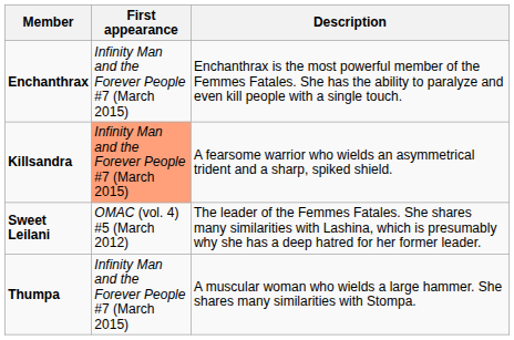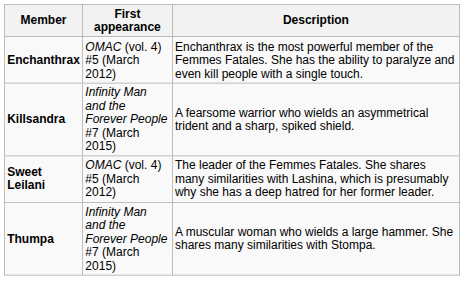Enchanthrax | First appearance: Infinity Man and the Forever People #7 (March 2015) -> OMAC (vol. 4) #5 (March 2012)
Killsandra | First appearance: lightsalmon background -> no background
